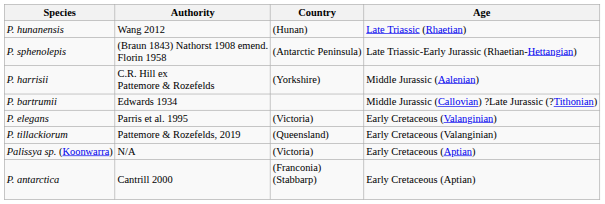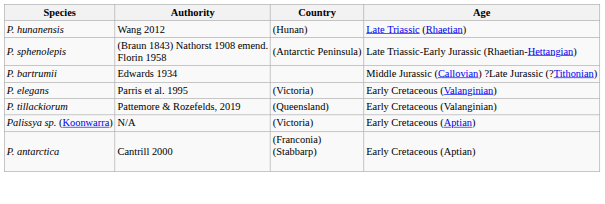- row: P. harrisii | C.R. Hill ex Pattemore & Rozefelds | (Yorkshire) | Middle Jurassic (Aalenian)
